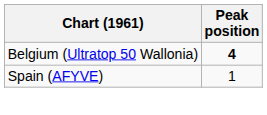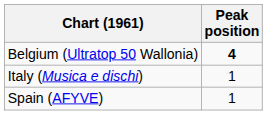+ row: Italy (Musica e dischi) | 1
